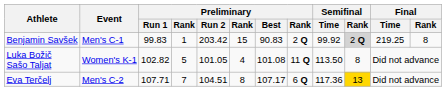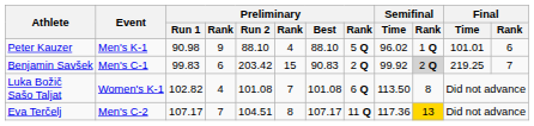+ row: Peter Kauzer | Men's K-1 | 90.98 | 9 | 88.10 | 4 | 88.10 | 5 Q | 96.02 | 1 Q | 101.01 | 6
Benjamin Savšek | column 4: 1 -> 6
Benjamin Savšek | Final / Rank: 8 -> 7
Luka Božič Sašo Taljat | column 4: 5 -> 4
Luka Božič Sašo Taljat | Preliminary / Run 2: 101.05 -> 101.08
Luka Božič Sašo Taljat | column 6: 4 -> 7
Luka Božič Sašo Taljat | column 8: 11 Q -> 6 Q
Eva Terčelj | Preliminary / Run 1: 107.71 -> 107.17
Eva Terčelj | column 8: 6 Q -> 11 Q
